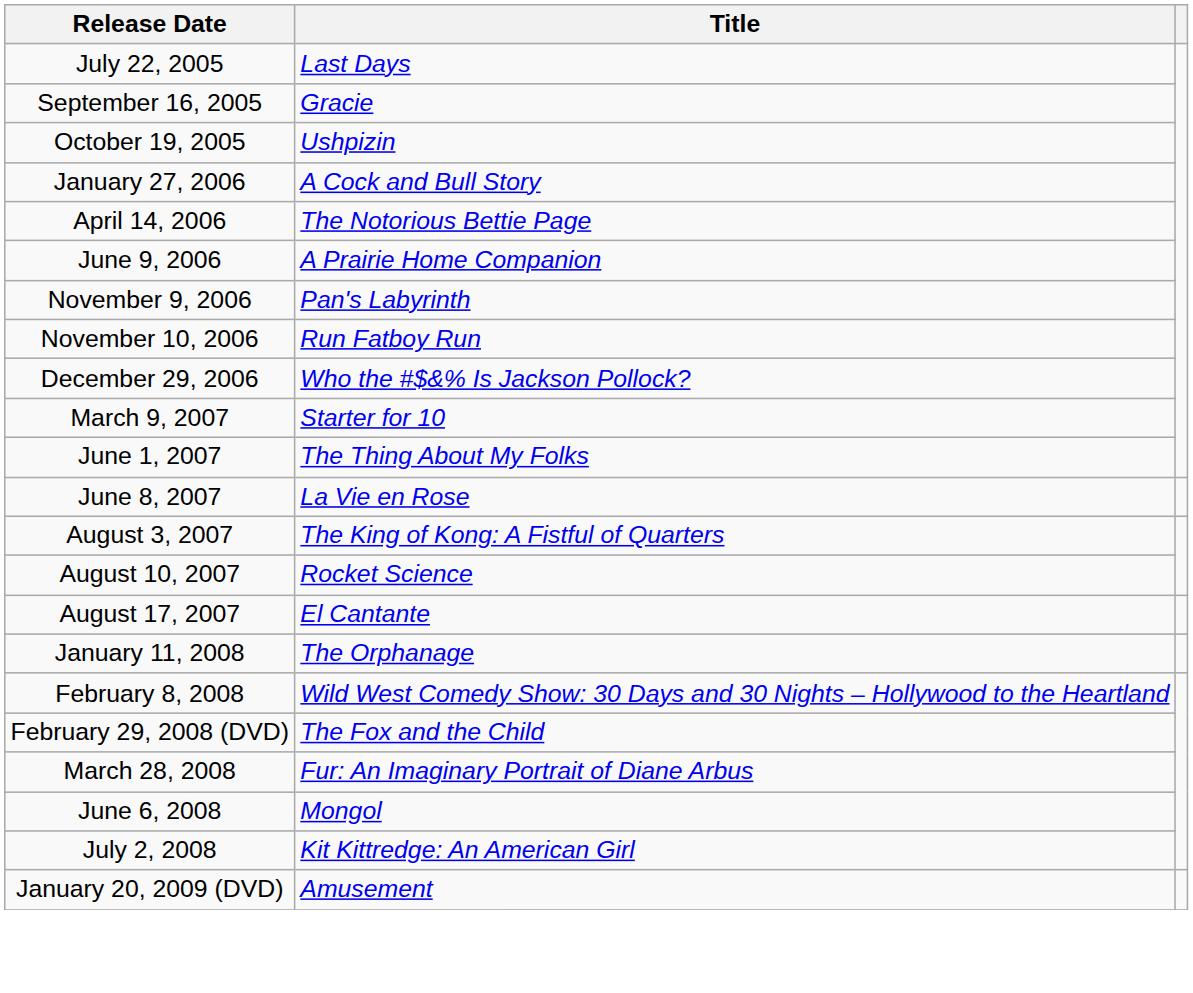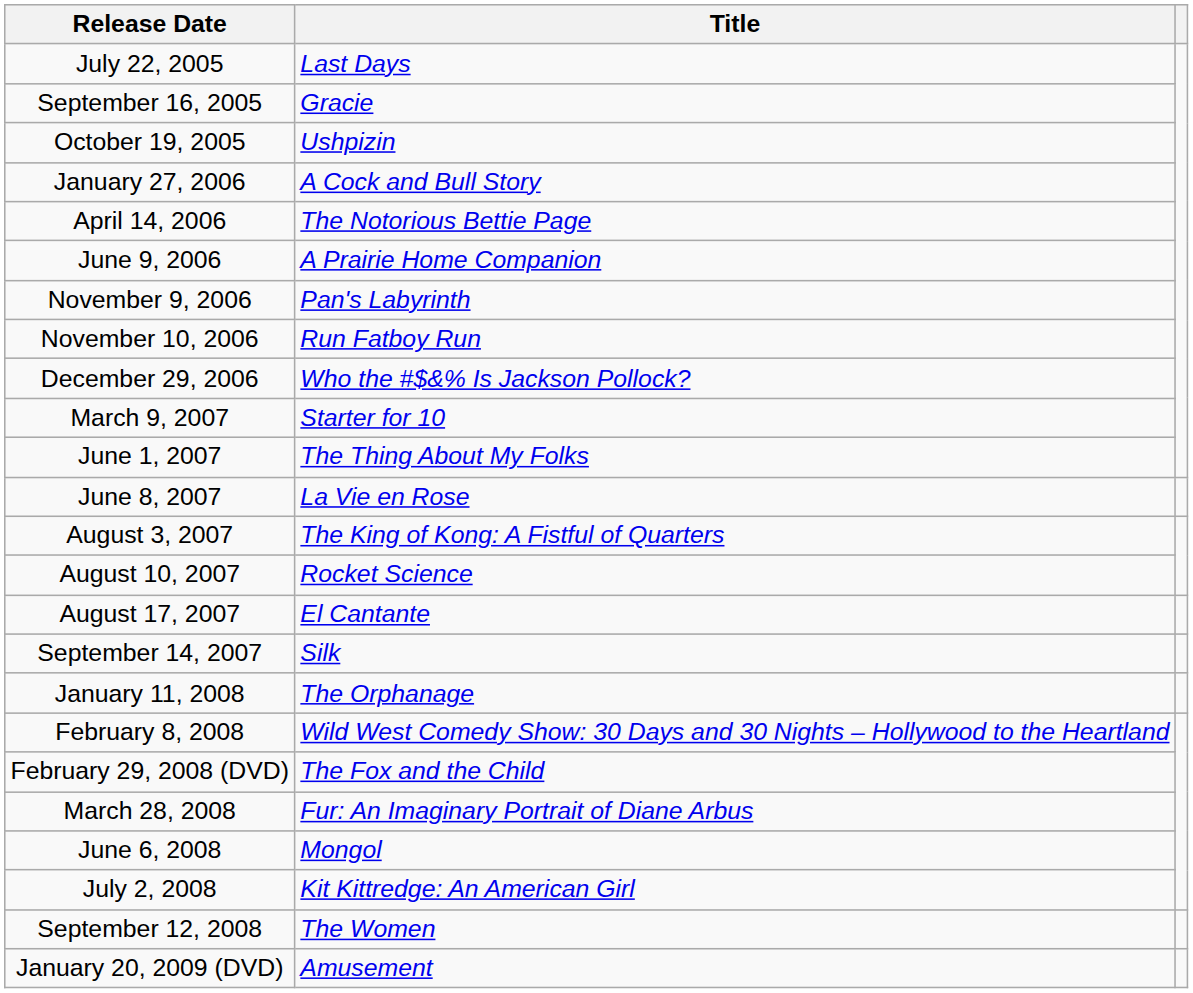+ row: September 14, 2007 | Silk
+ row: September 12, 2008 | The Women
